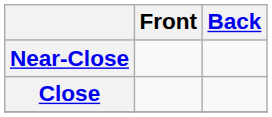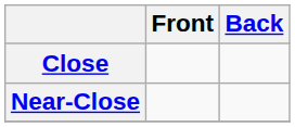rows swapped: Close <-> Near-Close
